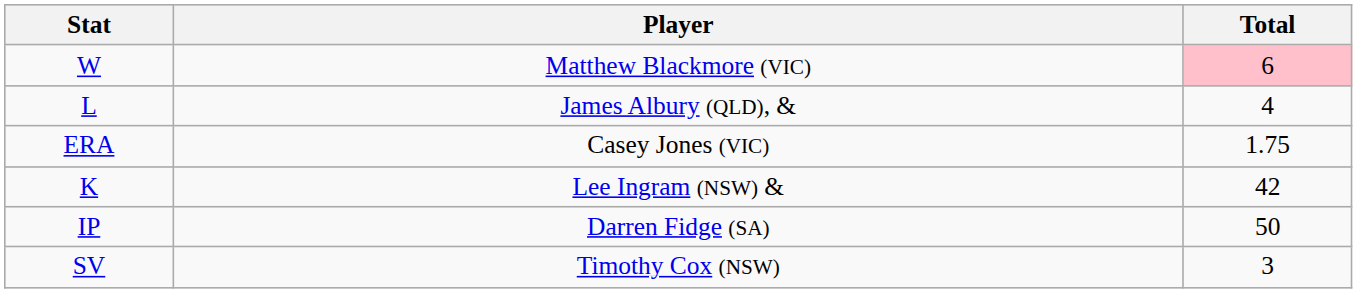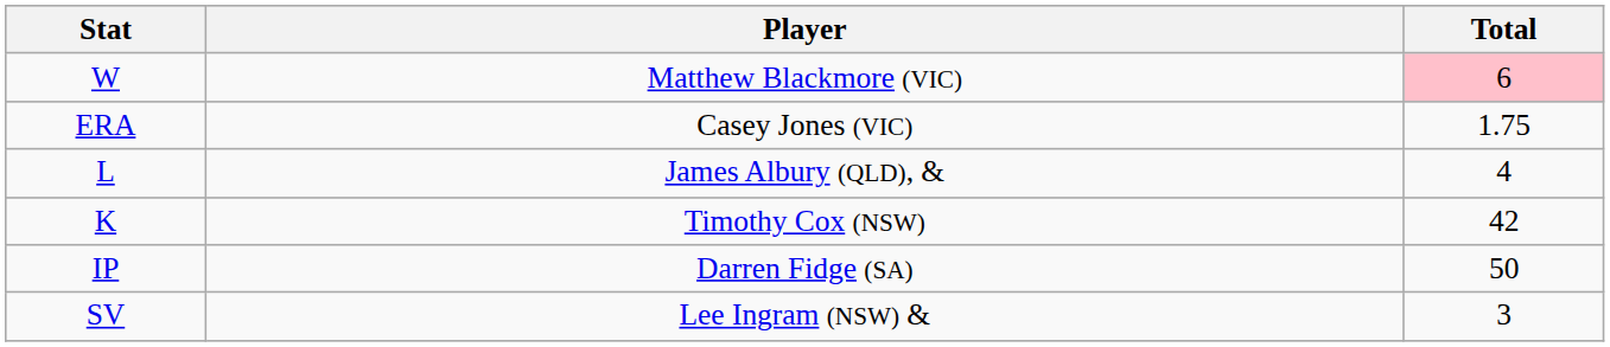rows swapped: L <-> ERA
K | Player: Lee Ingram (NSW) & -> Timothy Cox (NSW)
SV | Player: Timothy Cox (NSW) -> Lee Ingram (NSW) &
